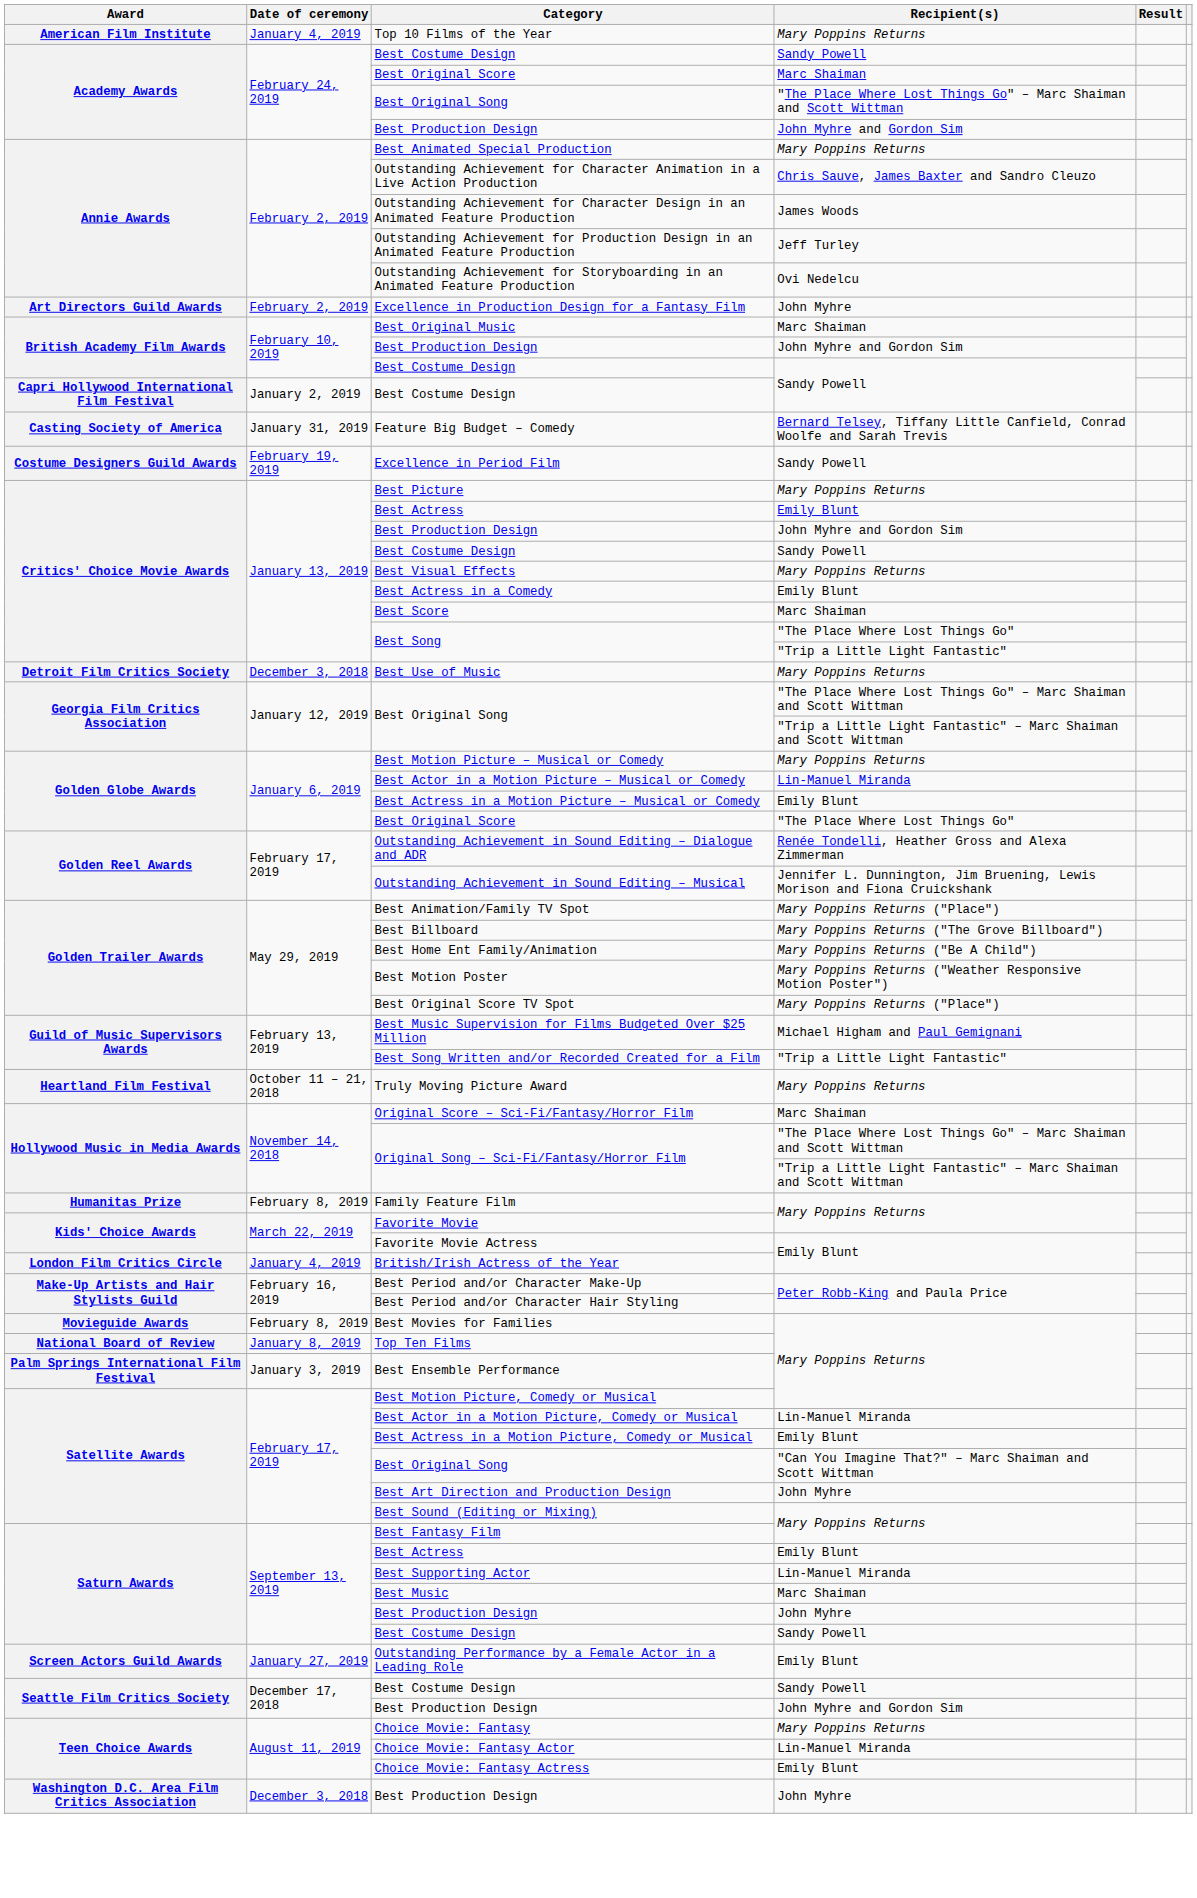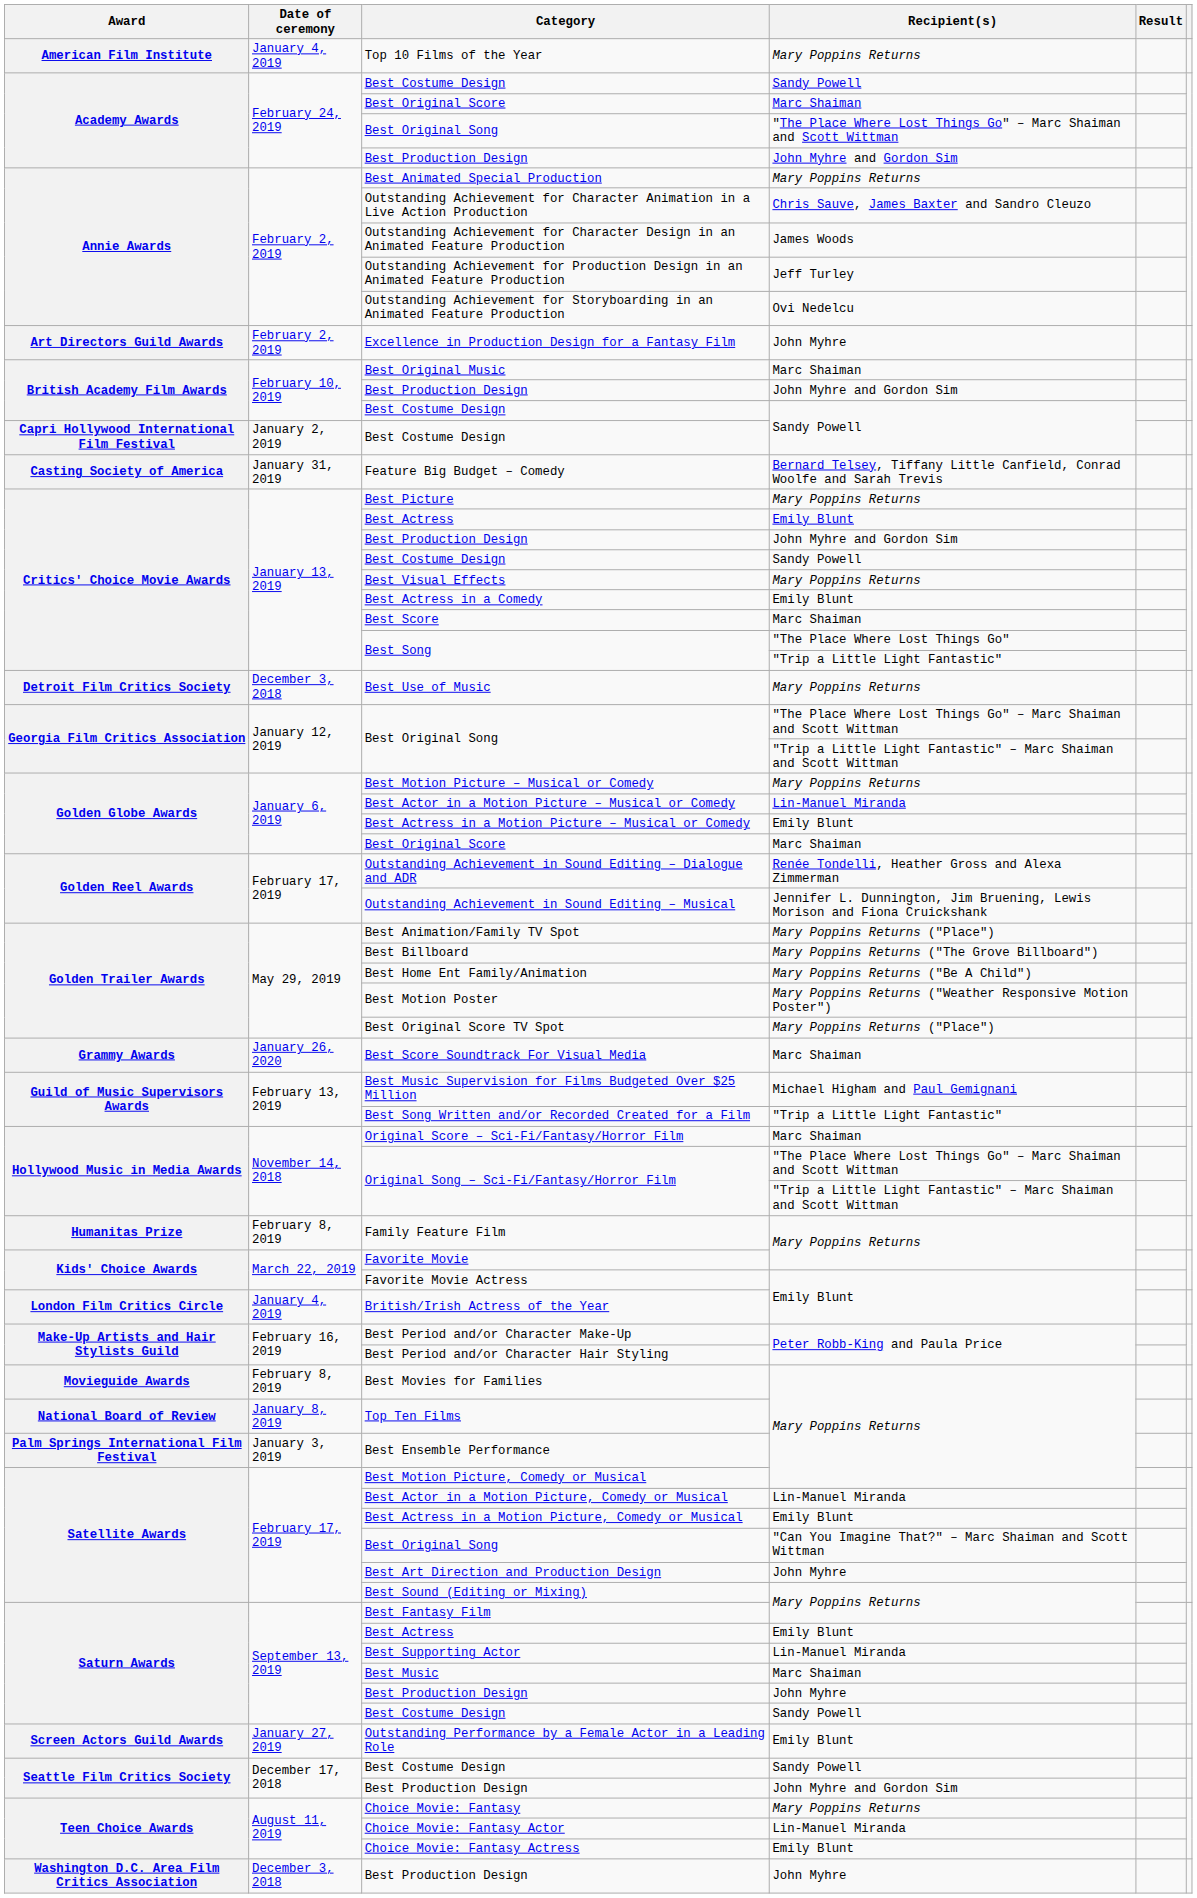- row: Costume Designers Guild Awards | February 19, 2019 | Excellence in Period Film | Sandy Powell
Golden Globe Awards / Best Original Score | Recipient(s): "The Place Where Lost Things Go" -> Marc Shaiman
+ row: Grammy Awards | January 26, 2020 | Best Score Soundtrack For Visual Media | Marc Shaiman
- row: Heartland Film Festival | October 11 – 21, 2018 | Truly Moving Picture Award | Mary Poppins Returns
